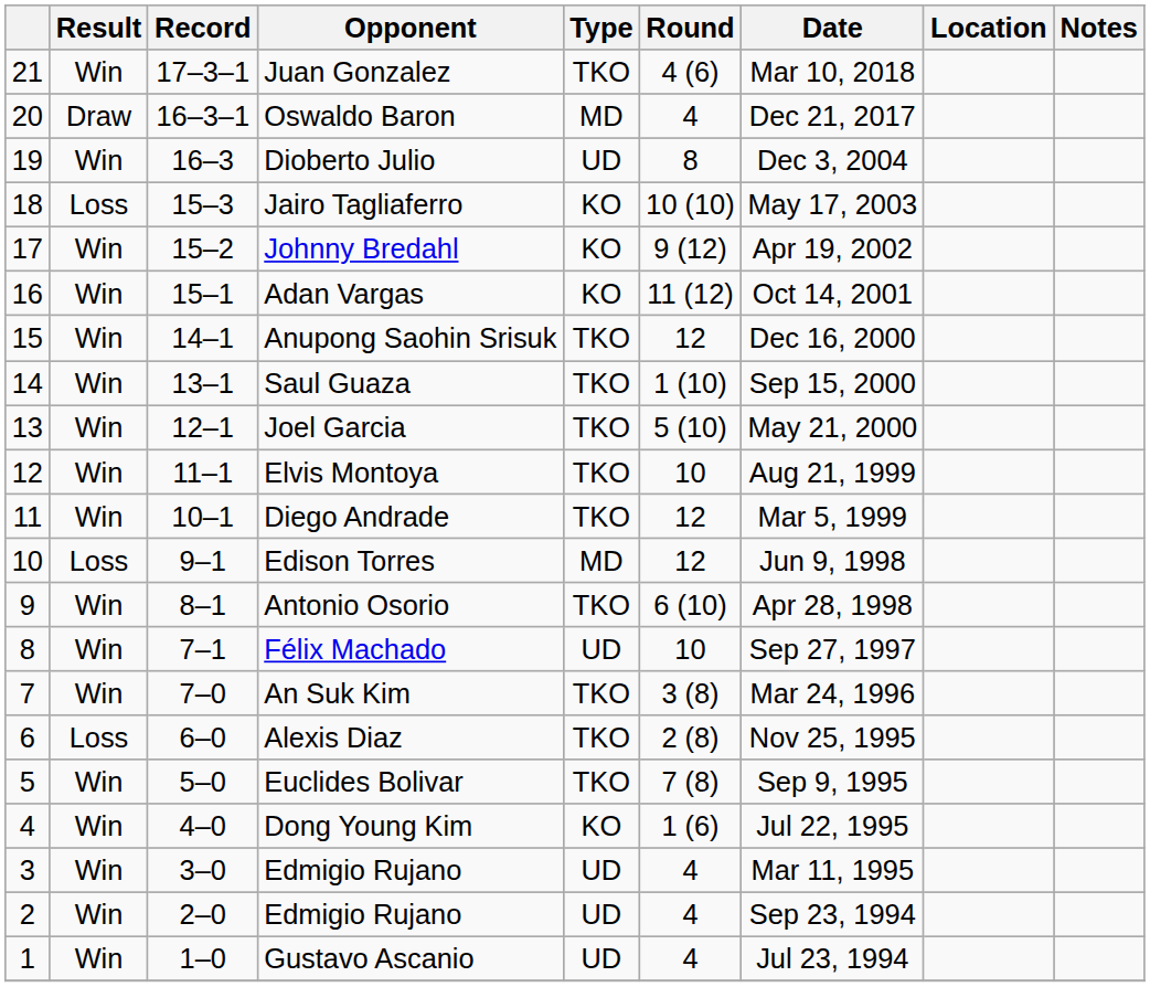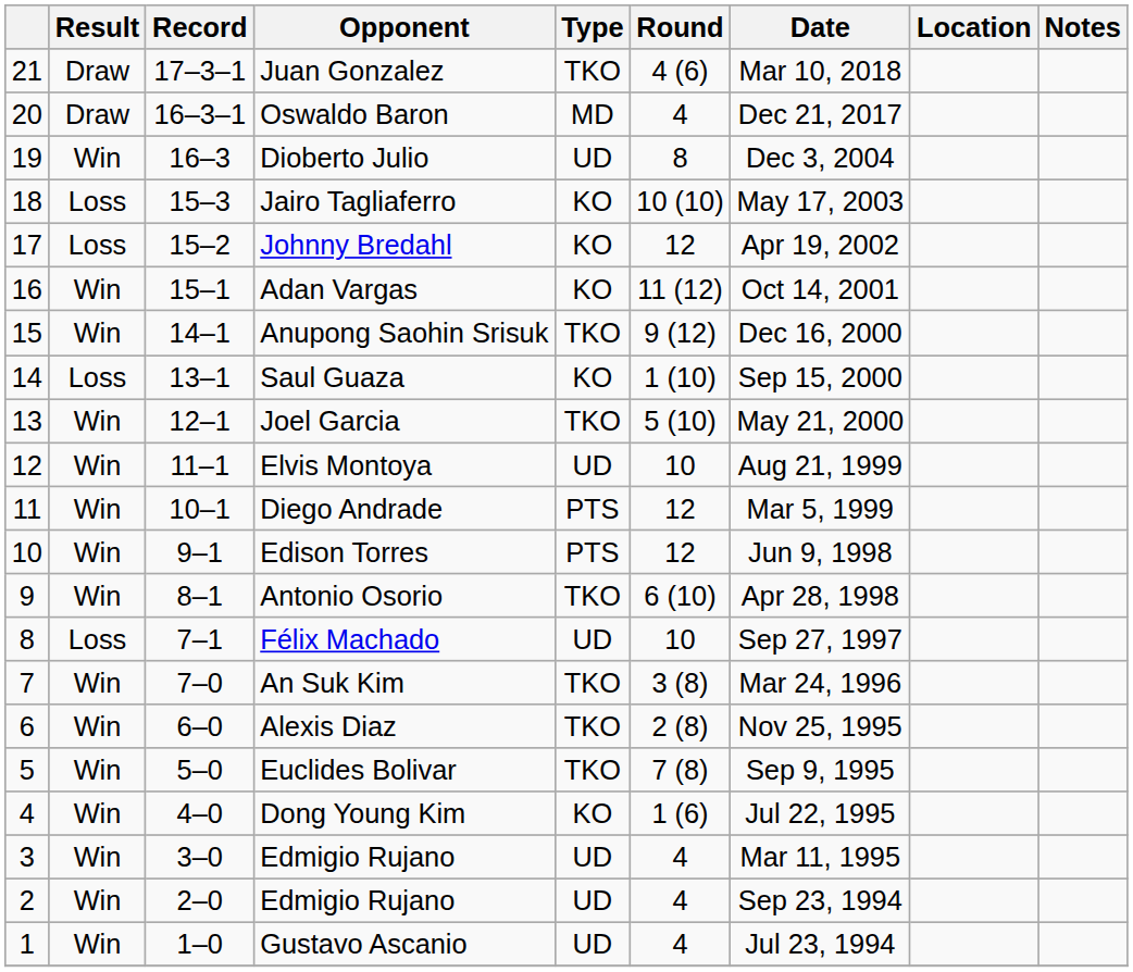Juan Gonzalez | Result: Win -> Draw
Johnny Bredahl | Result: Win -> Loss
Johnny Bredahl | Round: 9 (12) -> 12
Anupong Saohin Srisuk | Round: 12 -> 9 (12)
Saul Guaza | Result: Win -> Loss
Saul Guaza | Type: TKO -> KO
Elvis Montoya | Type: TKO -> UD
Diego Andrade | Type: TKO -> PTS
Edison Torres | Result: Loss -> Win
Edison Torres | Type: MD -> PTS
Félix Machado | Result: Win -> Loss
Alexis Diaz | Result: Loss -> Win
